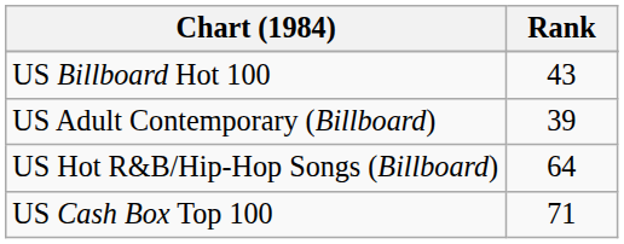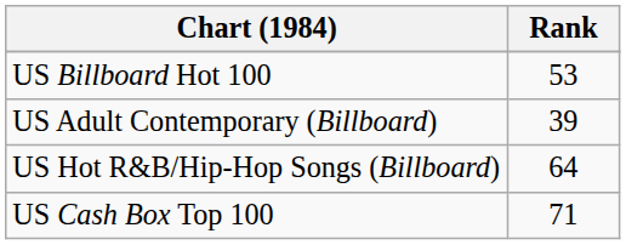US Billboard Hot 100 | Rank: 43 -> 53
